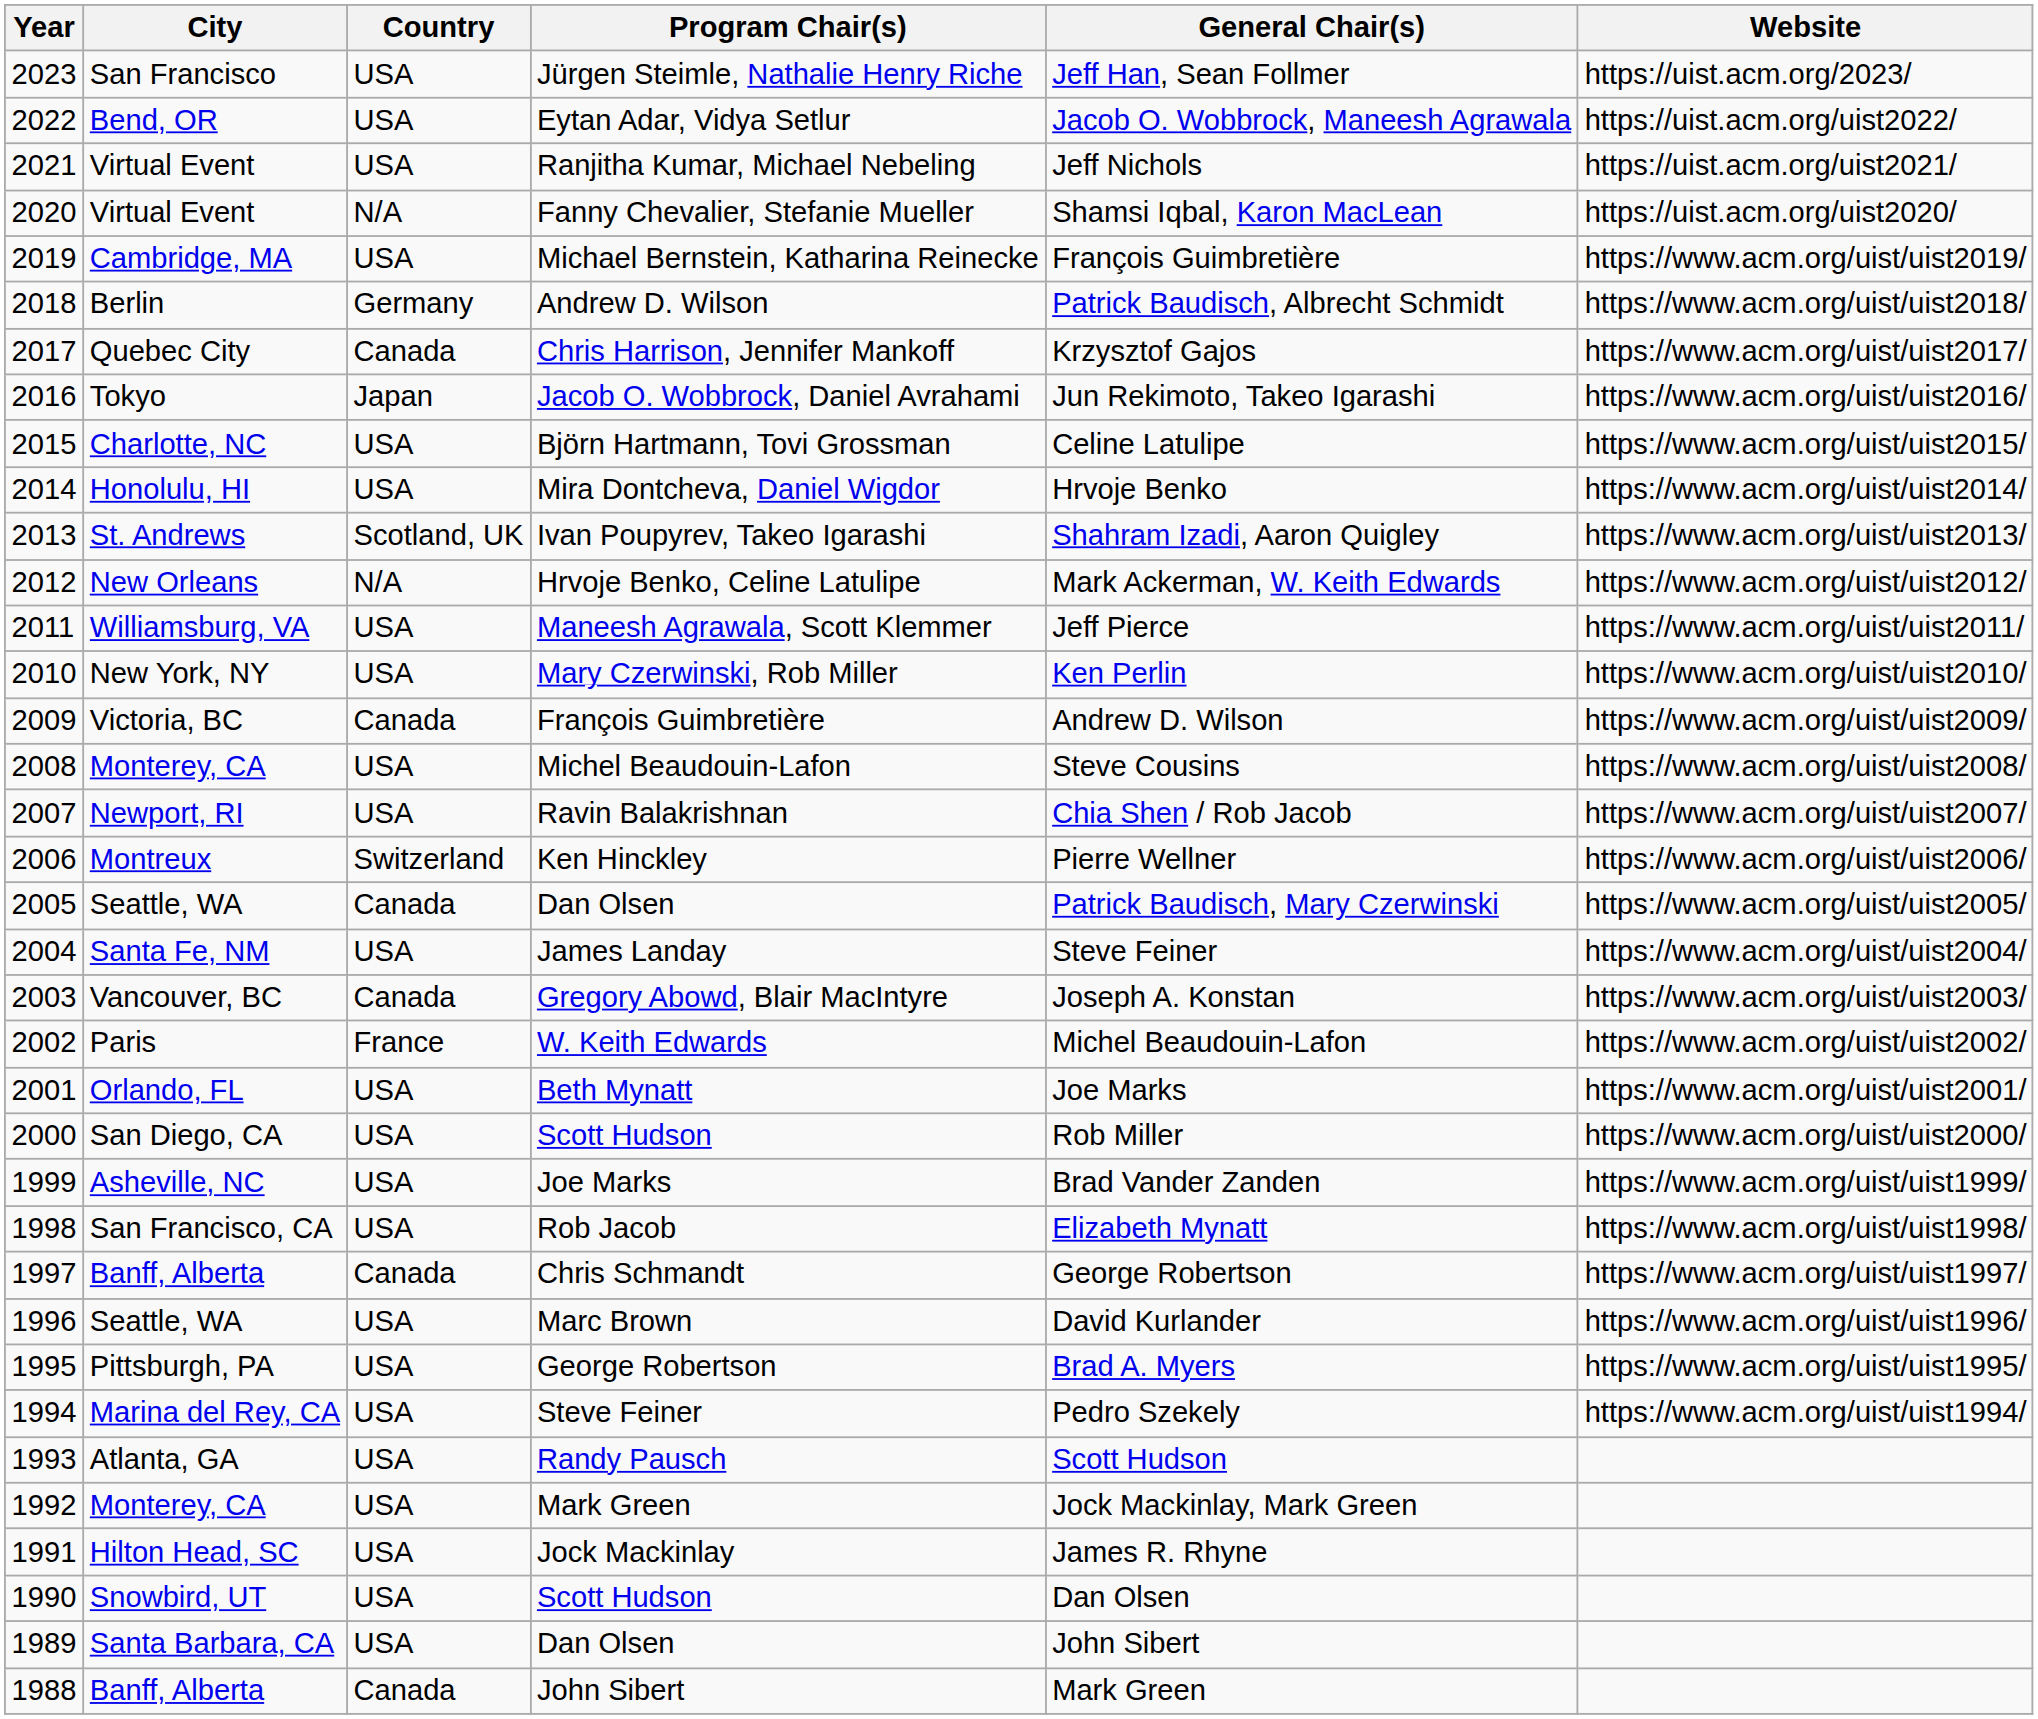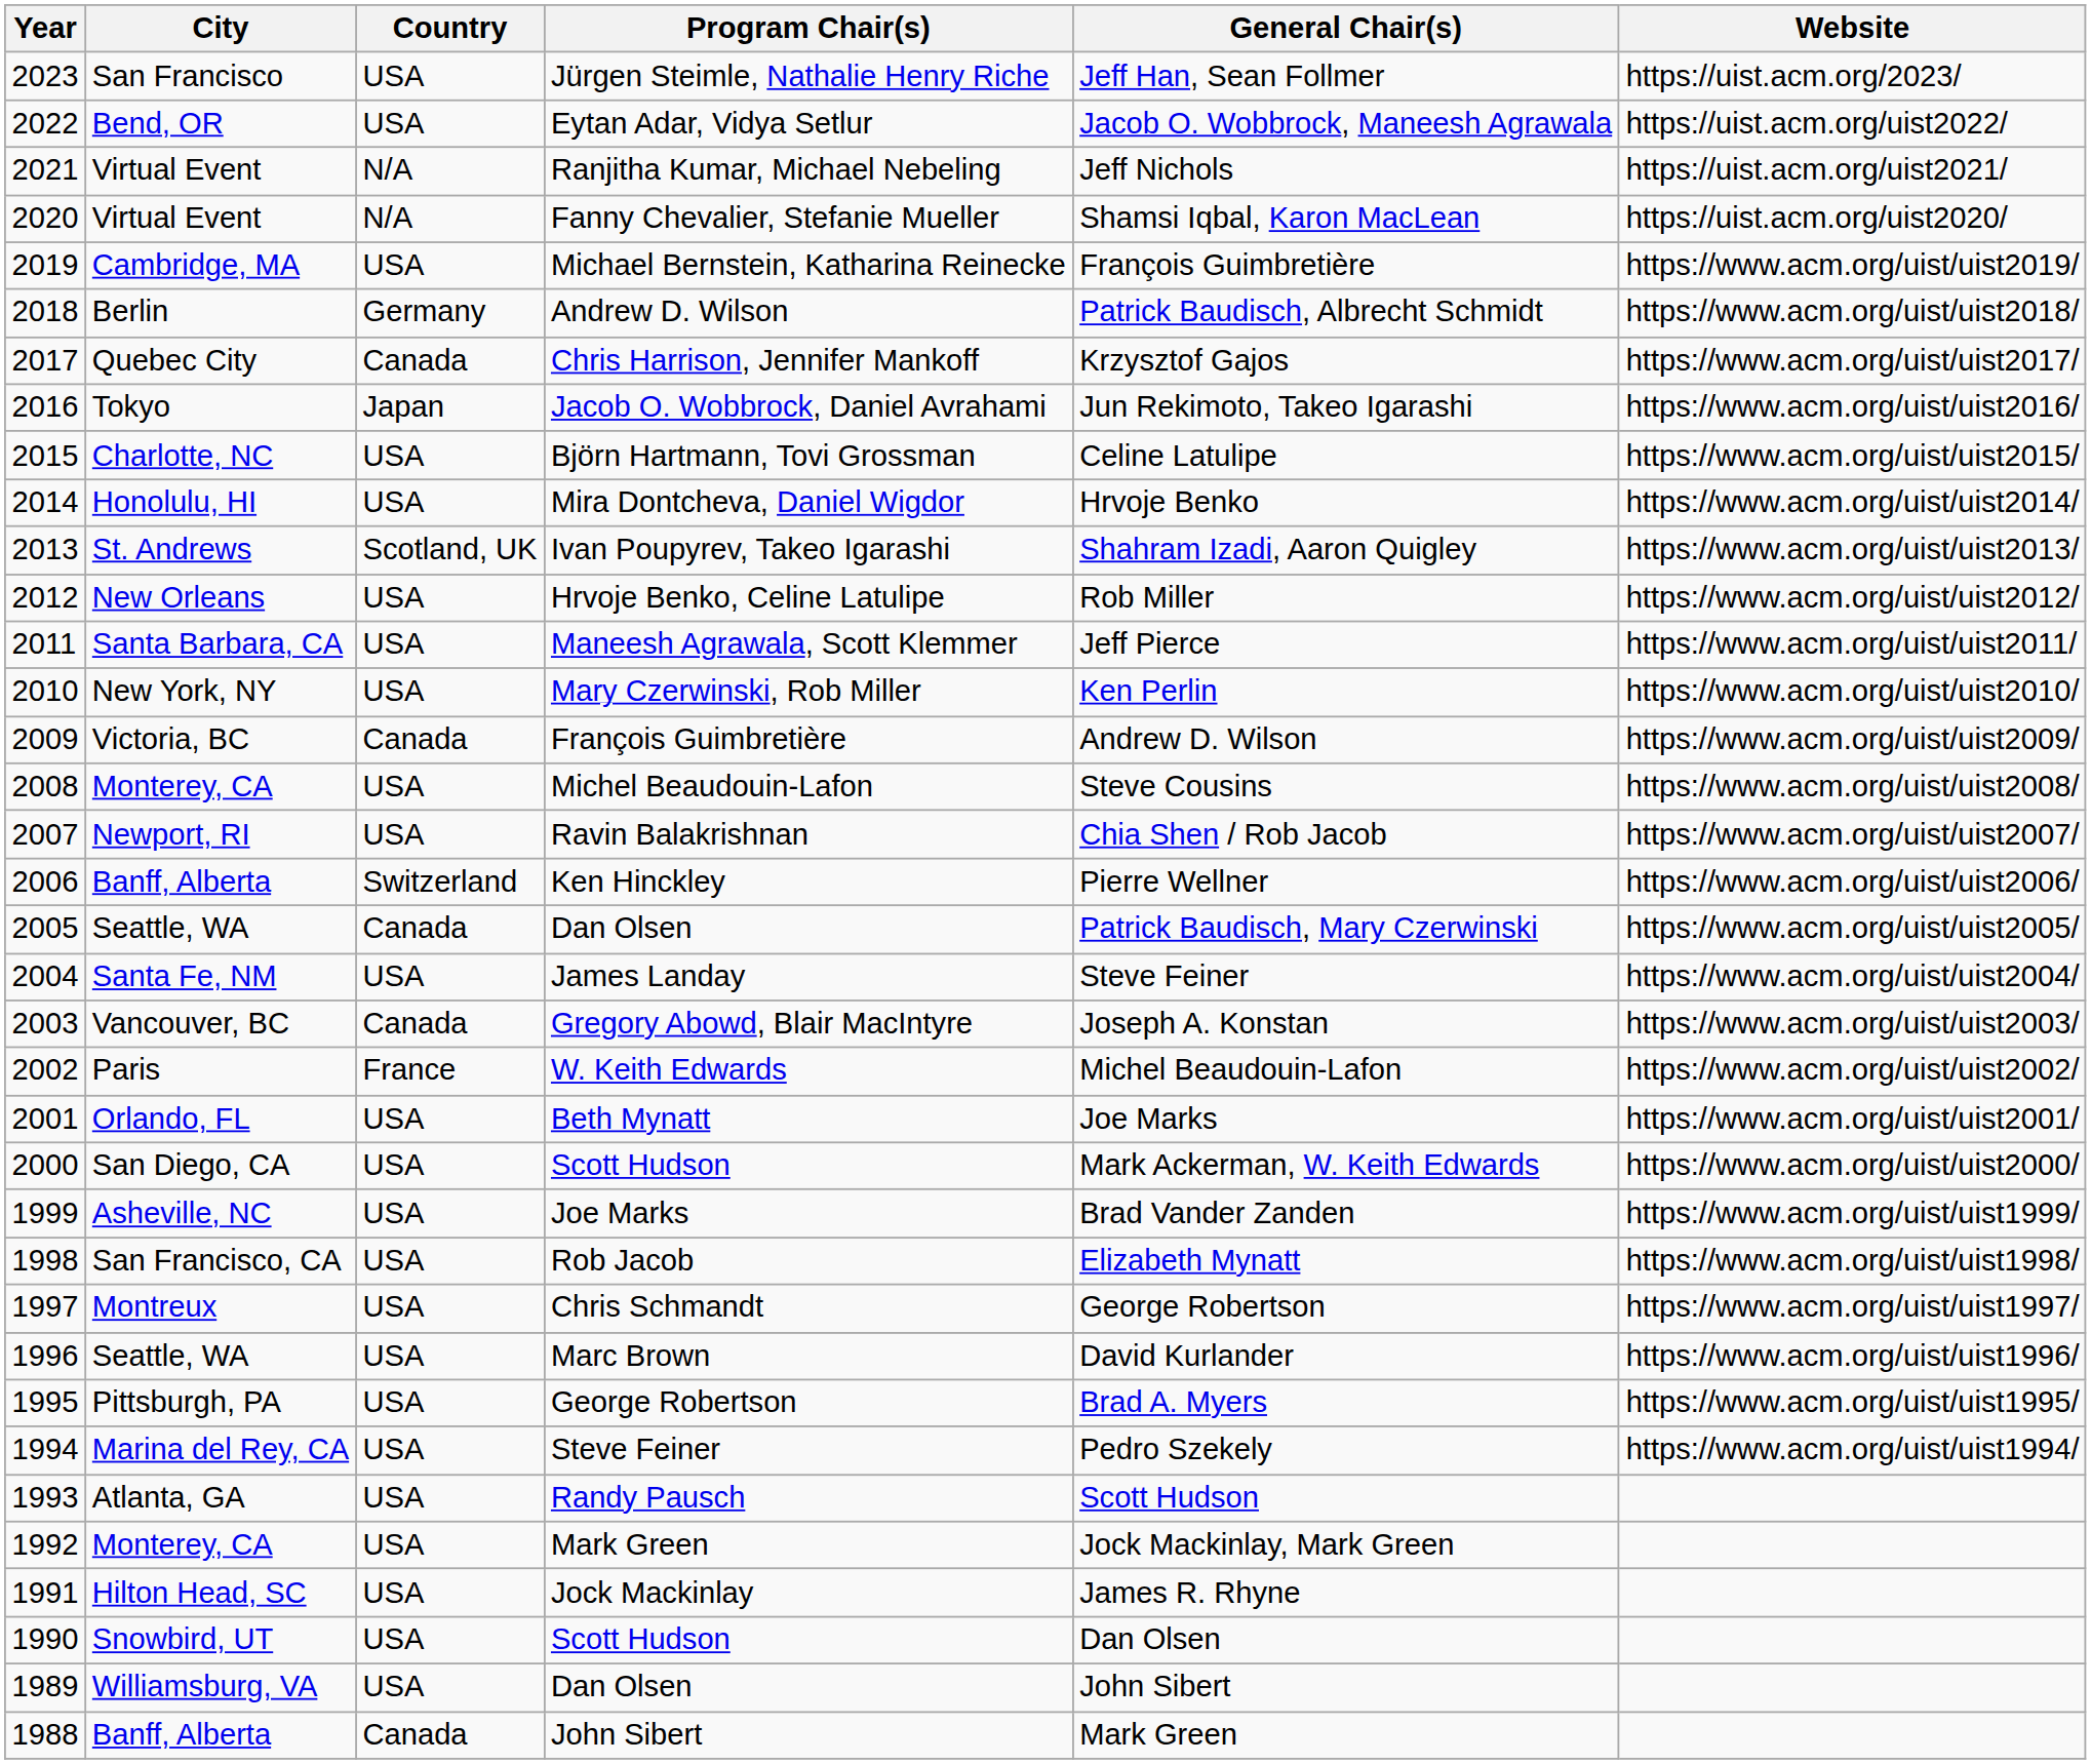Ranjitha Kumar, Michael Nebeling | Country: USA -> N/A
Hrvoje Benko, Celine Latulipe | Country: N/A -> USA
Hrvoje Benko, Celine Latulipe | General Chair(s): Mark Ackerman, W. Keith Edwards -> Rob Miller
Maneesh Agrawala, Scott Klemmer | City: Williamsburg, VA -> Santa Barbara, CA
Ken Hinckley | City: Montreux -> Banff, Alberta
2000 / Scott Hudson | General Chair(s): Rob Miller -> Mark Ackerman, W. Keith Edwards
Chris Schmandt | City: Banff, Alberta -> Montreux
Chris Schmandt | Country: Canada -> USA
1989 / Dan Olsen | City: Santa Barbara, CA -> Williamsburg, VA
